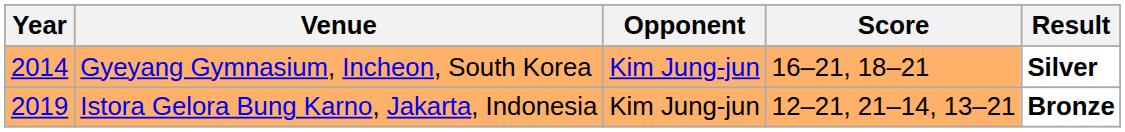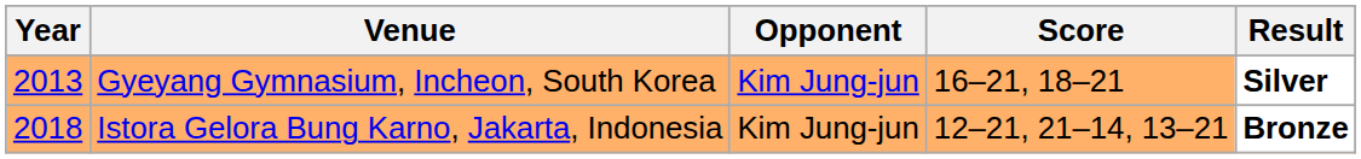Gyeyang Gymnasium, Incheon, South Korea | Year: 2014 -> 2013
Istora Gelora Bung Karno, Jakarta, Indonesia | Year: 2019 -> 2018
